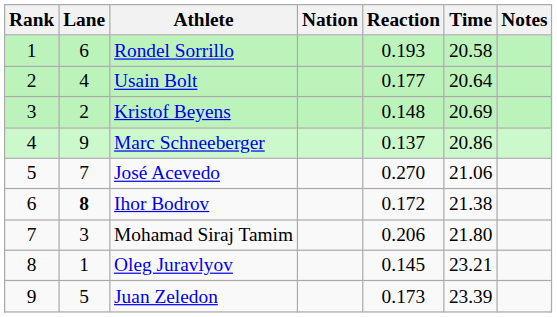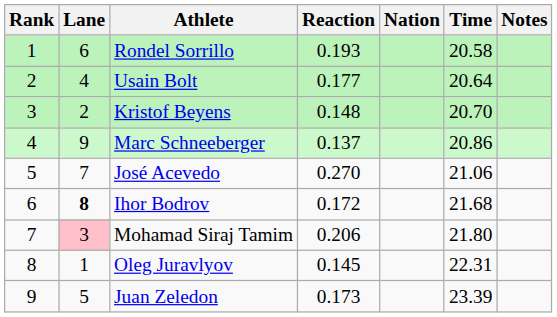columns swapped: Nation <-> Reaction
Kristof Beyens | Time: 20.69 -> 20.70
Ihor Bodrov | Time: 21.38 -> 21.68
Mohamad Siraj Tamim | Lane: no background -> pink background
Oleg Juravlyov | Time: 23.21 -> 22.31
